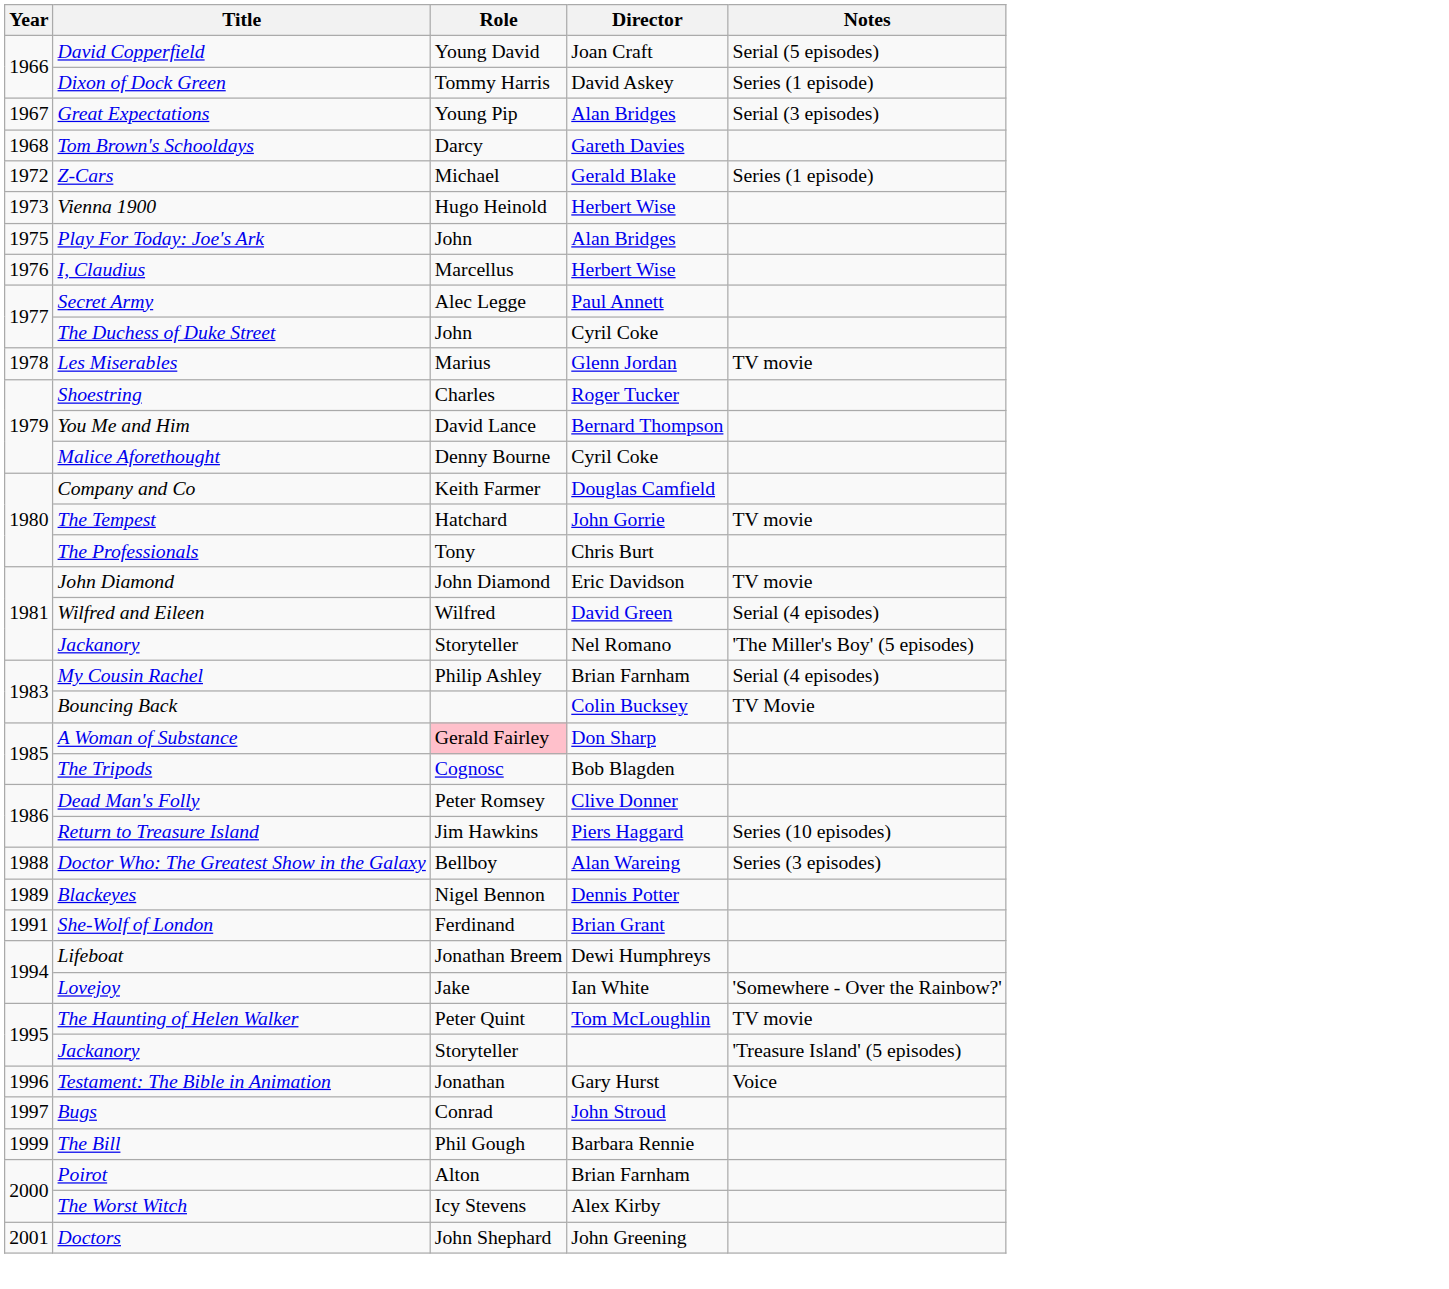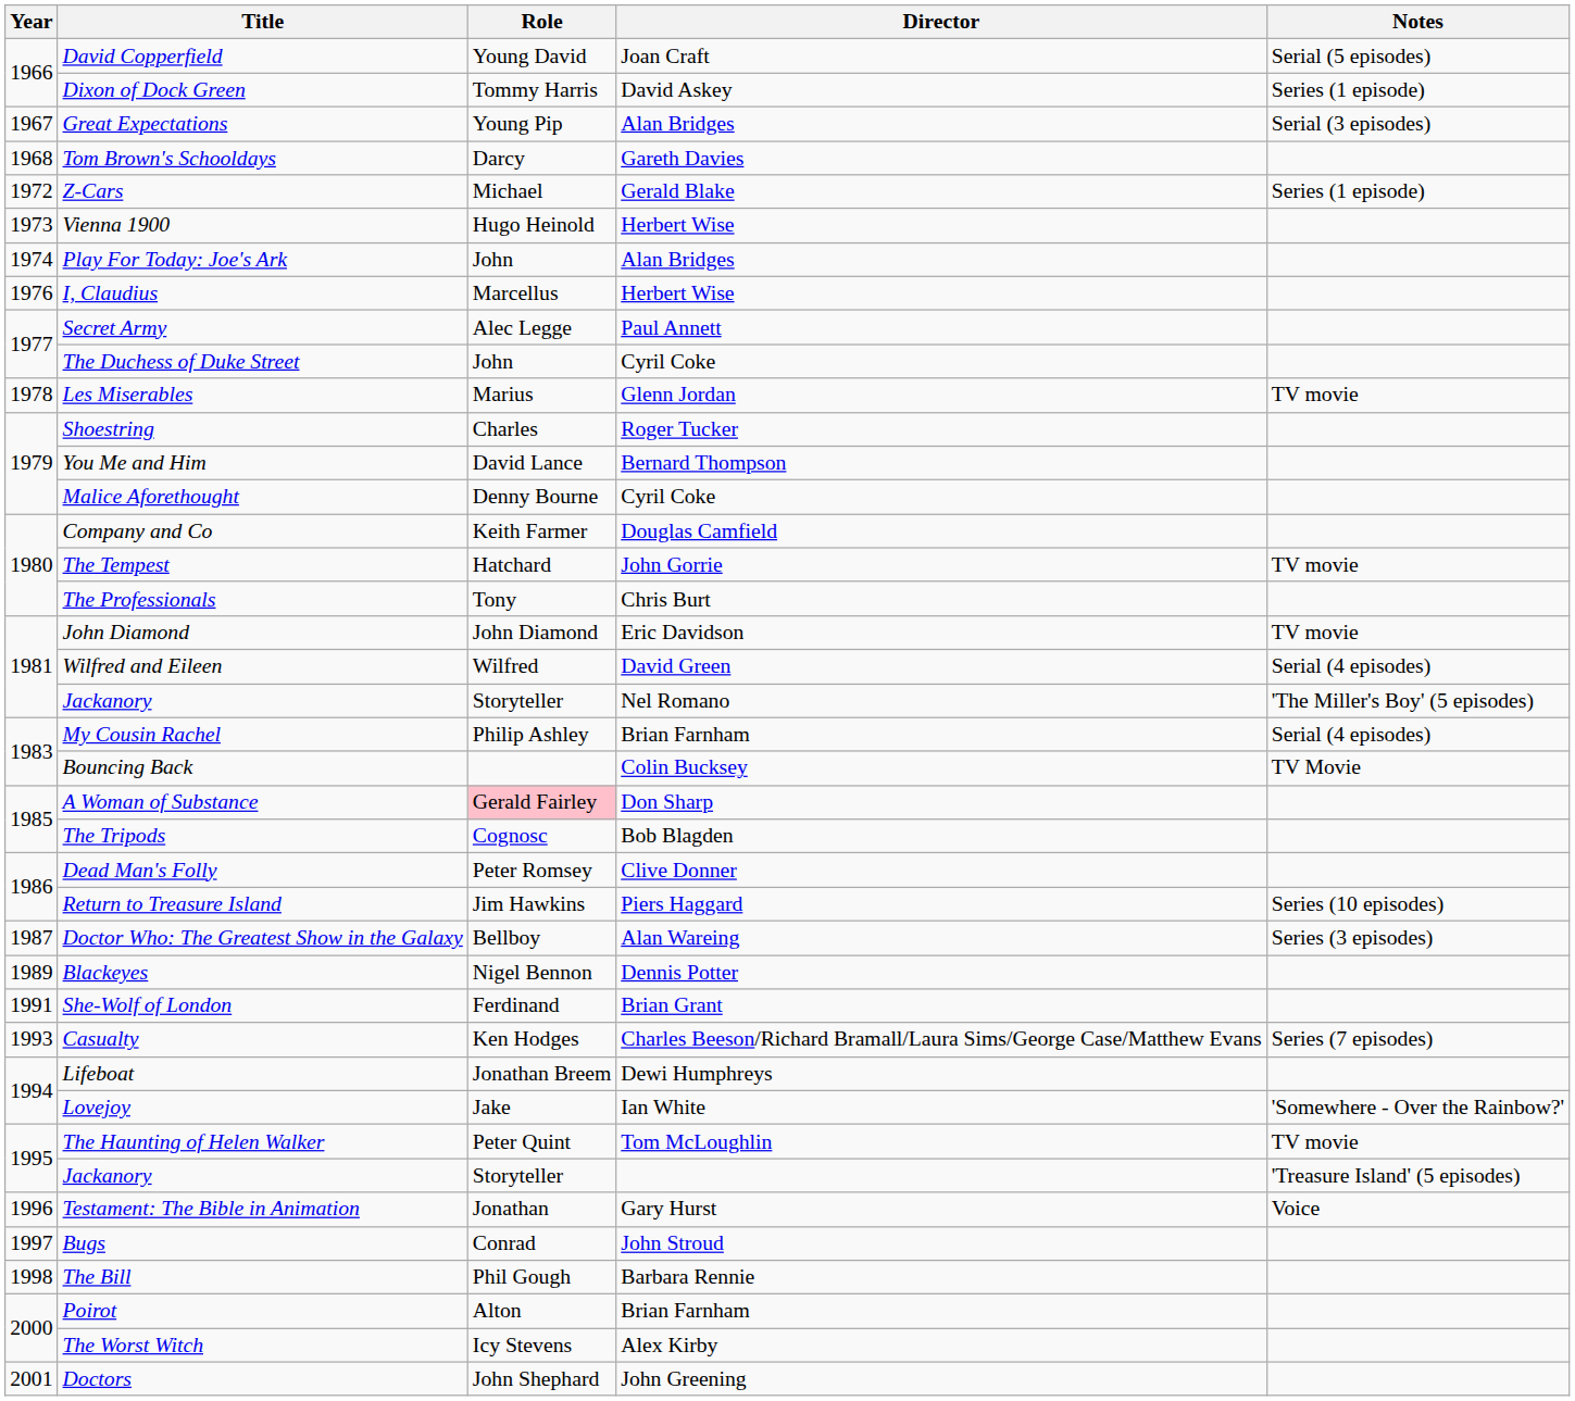Play For Today: Joe's Ark | Year: 1975 -> 1974
Doctor Who: The Greatest Show in the Galaxy | Year: 1988 -> 1987
+ row: 1993 | Casualty | Ken Hodges | Charles Beeson/Richard Bramall/Laura Sims/George Case/Matthew Evans | Series (7 episodes)
The Bill | Year: 1999 -> 1998
